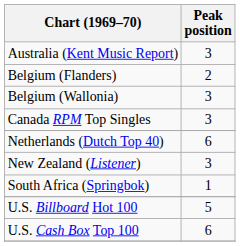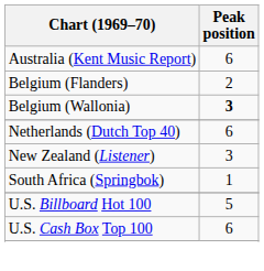Australia (Kent Music Report) | Peak position: 3 -> 6
Belgium (Wallonia) | Peak position: normal -> bold
- row: Canada RPM Top Singles | 3
